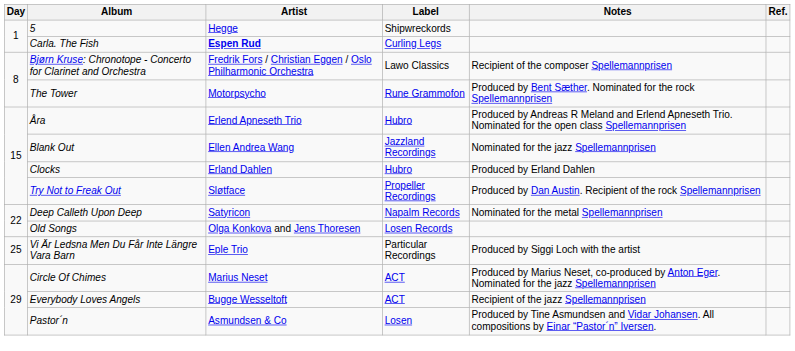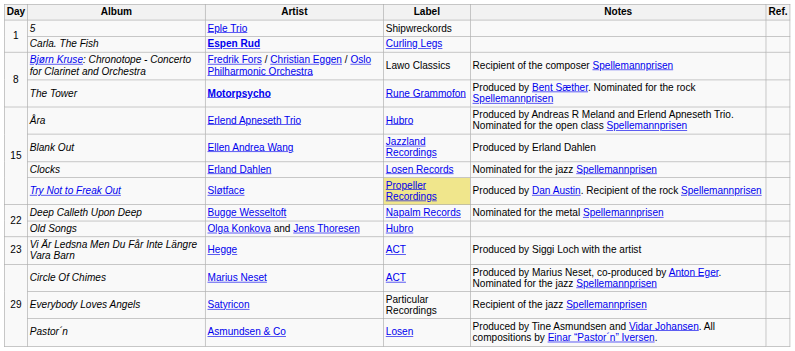5 | Artist: Hegge -> Eple Trio
The Tower | Artist: normal -> bold
Blank Out | Notes: Nominated for the jazz Spellemannprisen -> Produced by Erland Dahlen
Clocks | Label: Hubro -> Losen Records
Clocks | Notes: Produced by Erland Dahlen -> Nominated for the jazz Spellemannprisen
Try Not to Freak Out | Label: no background -> khaki background
Deep Calleth Upon Deep | Artist: Satyricon -> Bugge Wesseltoft
Old Songs | Label: Losen Records -> Hubro
Vi Är Ledsna Men Du Får Inte Längre Vara Barn | Day: 25 -> 23
Vi Är Ledsna Men Du Får Inte Längre Vara Barn | Artist: Eple Trio -> Hegge
Vi Är Ledsna Men Du Får Inte Längre Vara Barn | Label: Particular Recordings -> ACT
Everybody Loves Angels | Artist: Bugge Wesseltoft -> Satyricon
Everybody Loves Angels | Label: ACT -> Particular Recordings
